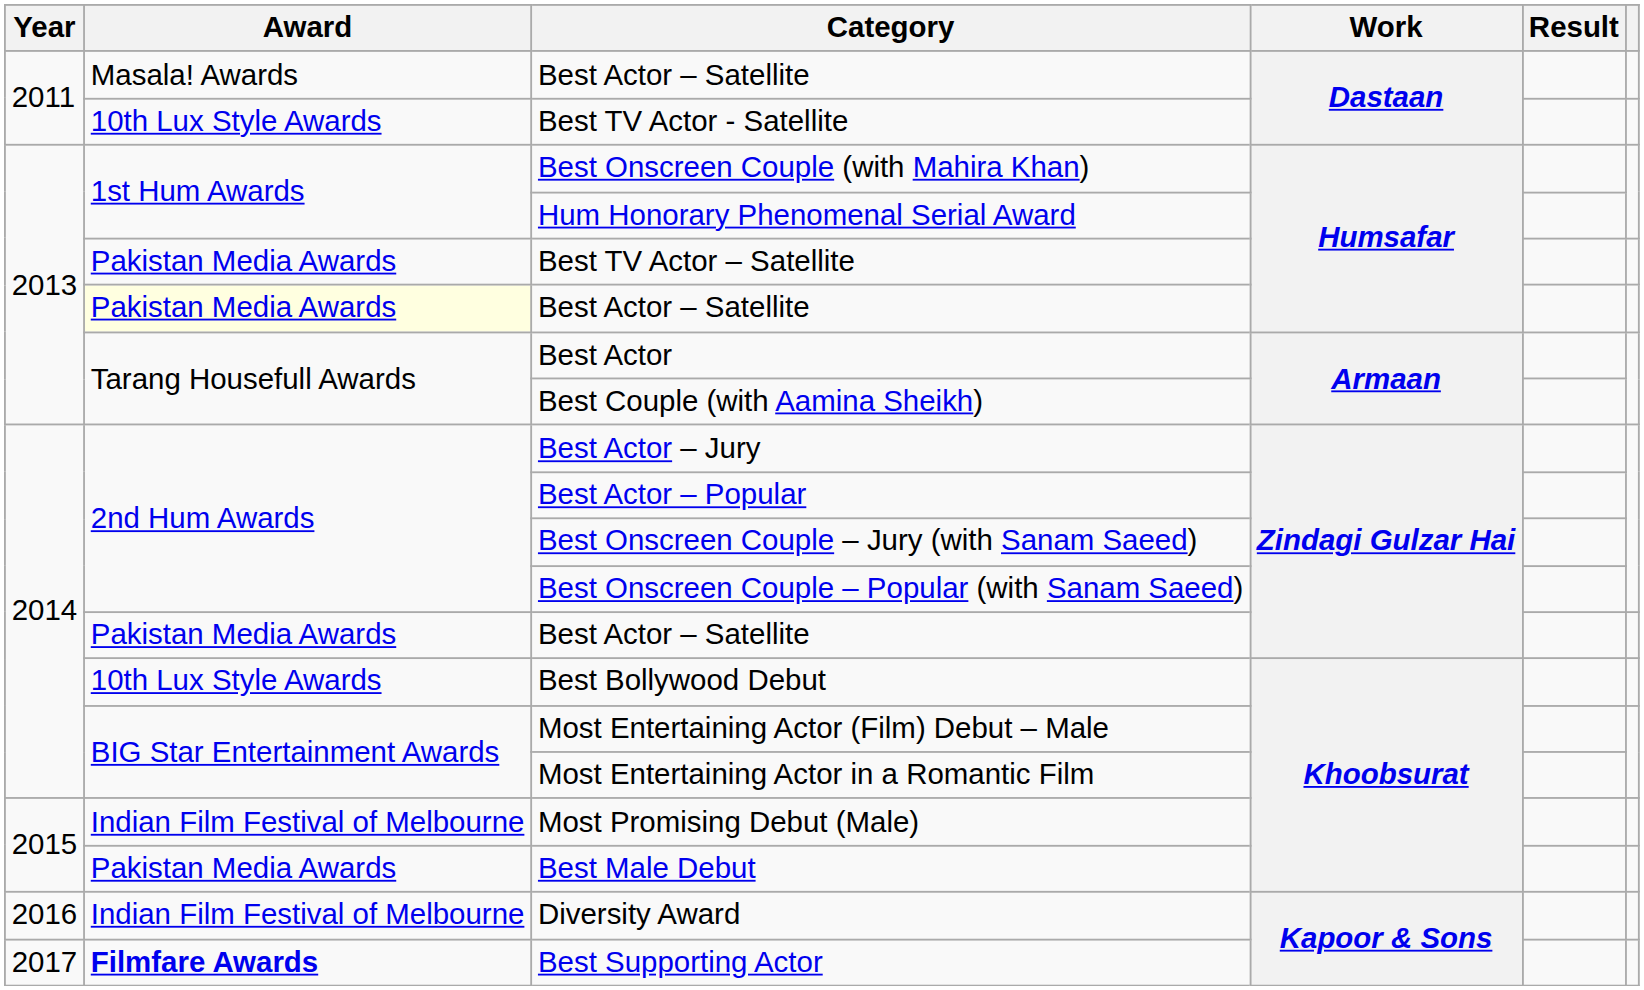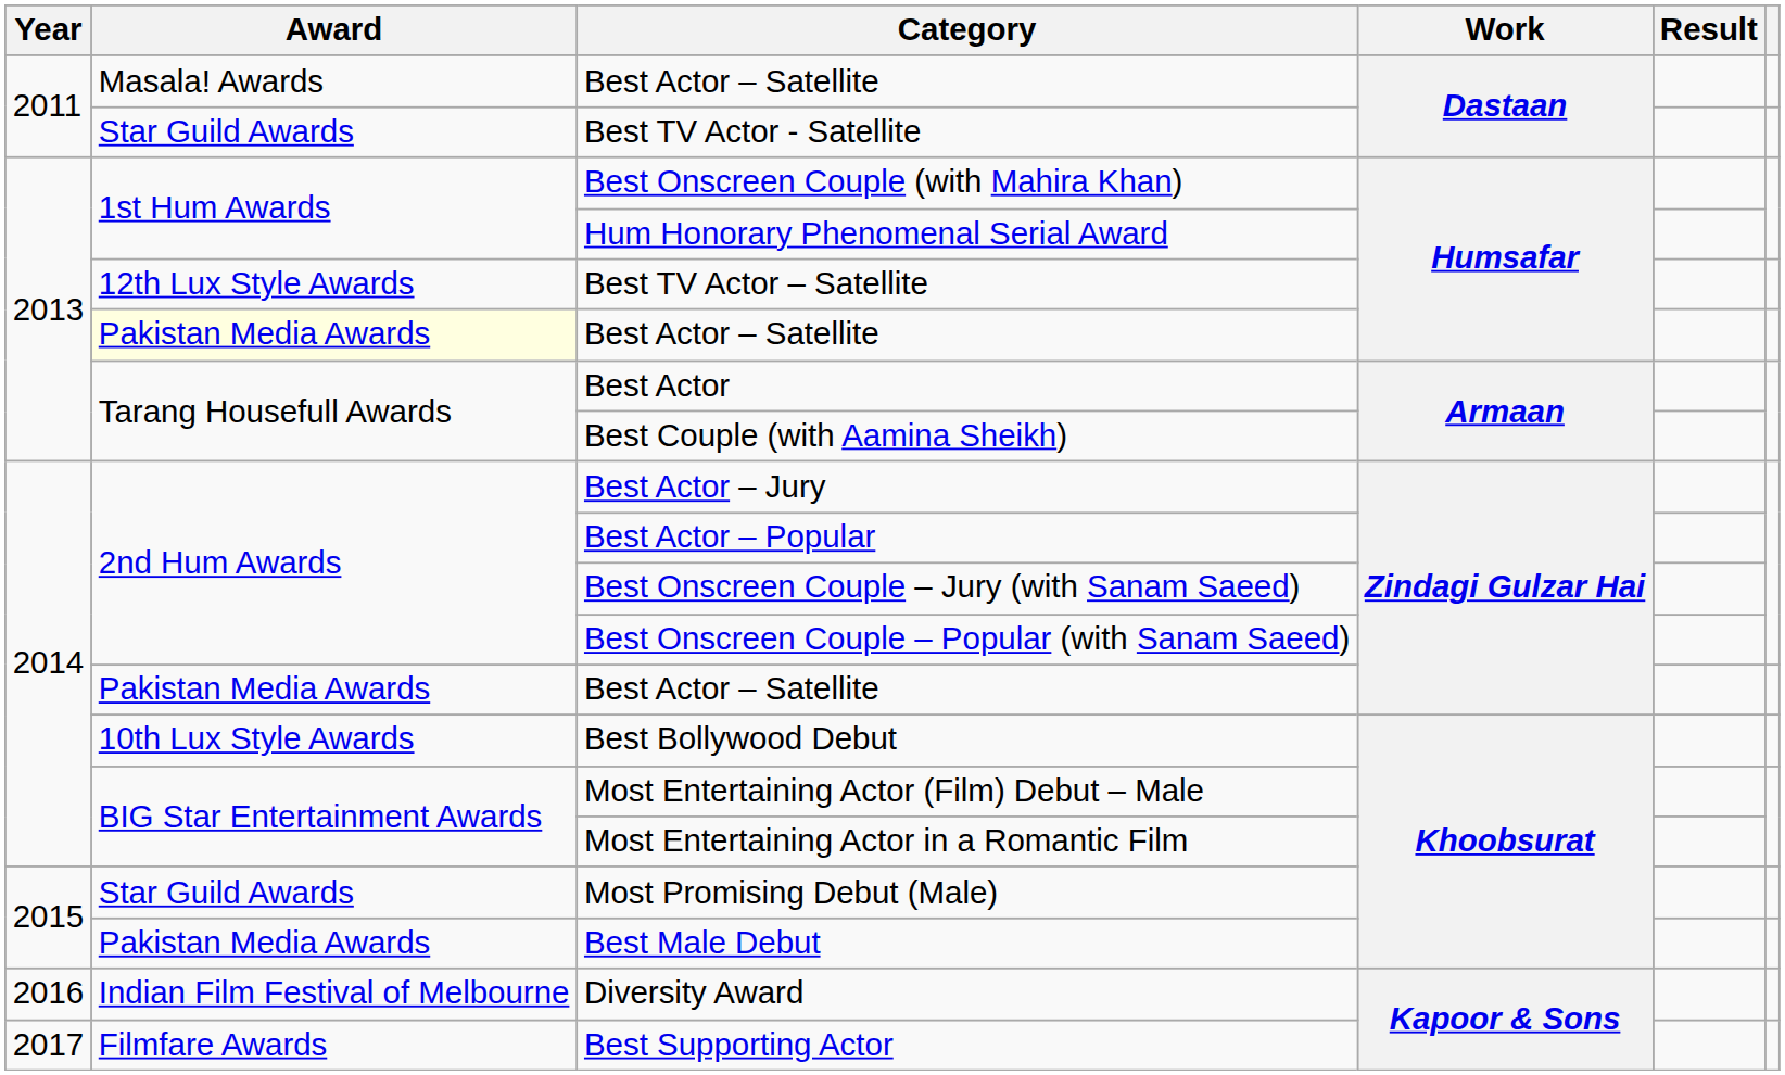Best TV Actor - Satellite | Award: 10th Lux Style Awards -> Star Guild Awards
Best TV Actor – Satellite | Award: Pakistan Media Awards -> 12th Lux Style Awards
Most Promising Debut (Male) | Award: Indian Film Festival of Melbourne -> Star Guild Awards
Best Supporting Actor | Award: bold -> normal
